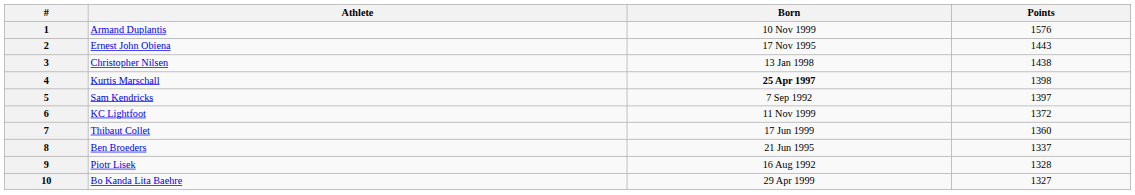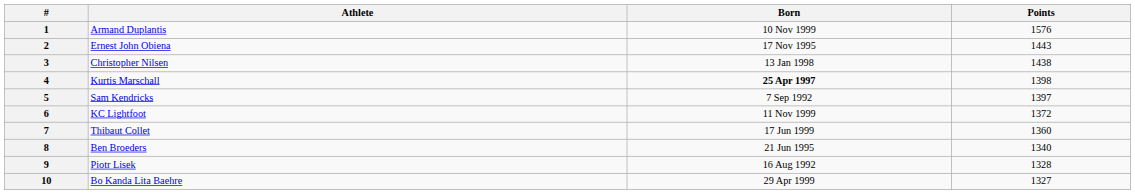8 | Points: 1337 -> 1340
